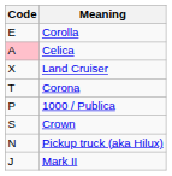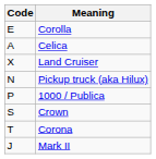Celica | Code: pink background -> no background
rows swapped: Pickup truck (aka Hilux) <-> Corona
